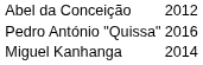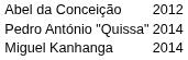Pedro António "Quissa" | column 2: 2016 -> 2014
